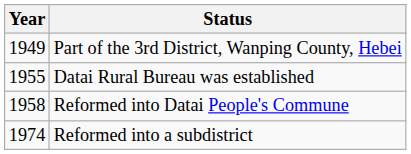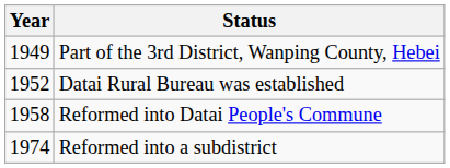Datai Rural Bureau was established | Year: 1955 -> 1952
